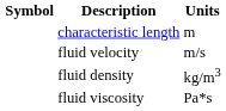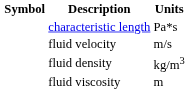characteristic length | column 3: m -> Pa*s
fluid viscosity | column 3: Pa*s -> m
